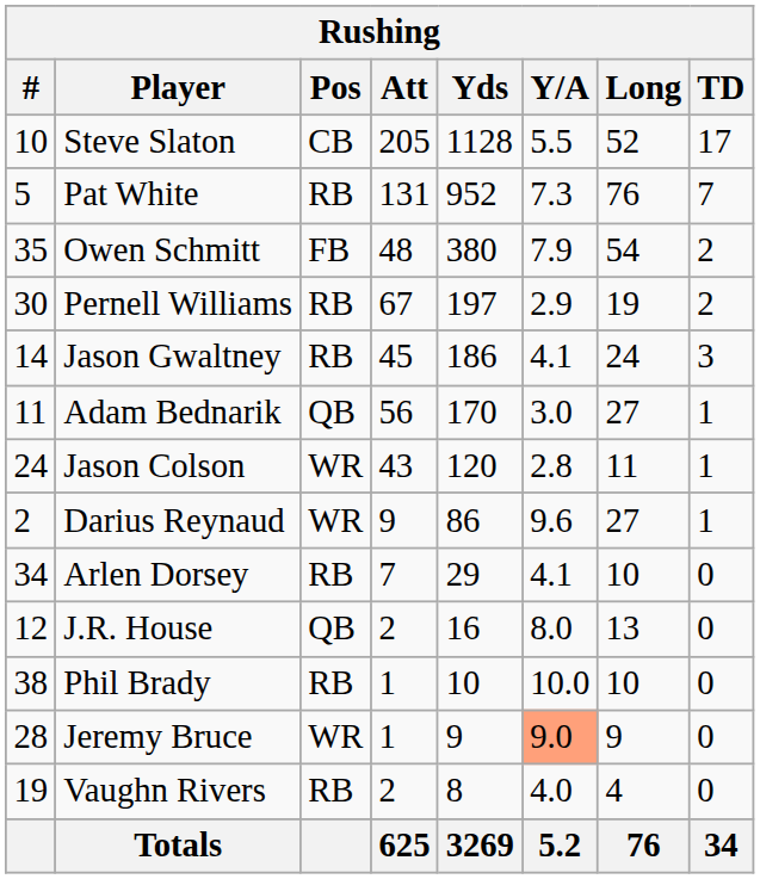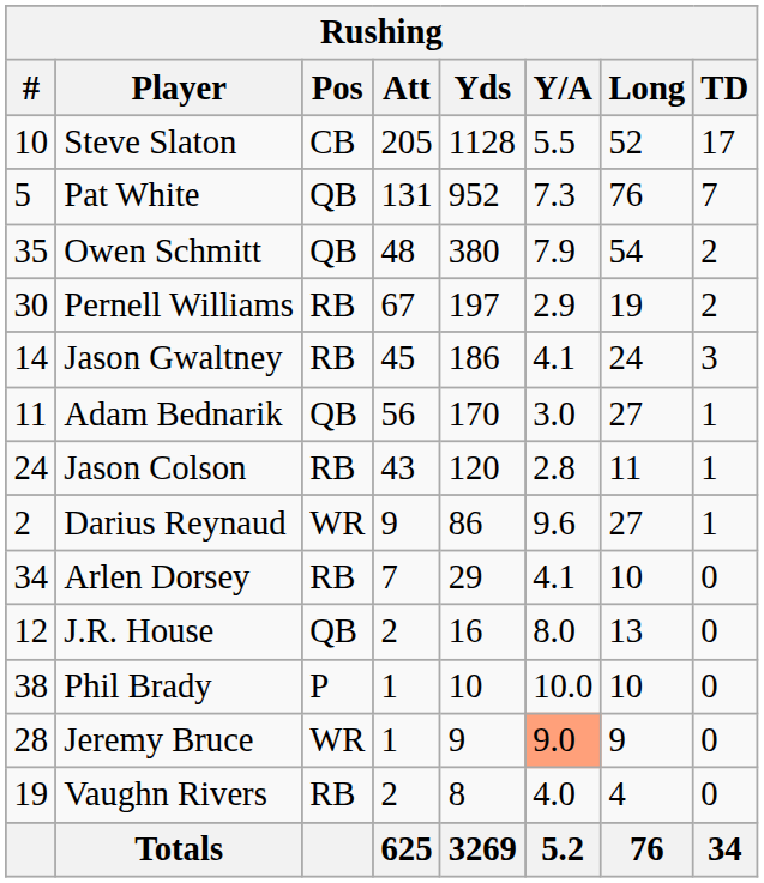Pat White | Pos: RB -> QB
Owen Schmitt | Pos: FB -> QB
Jason Colson | Pos: WR -> RB
Phil Brady | Pos: RB -> P
